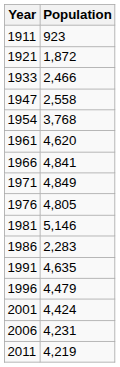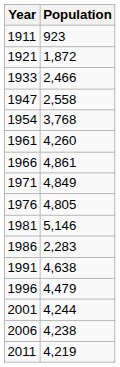1961 | Population: 4,620 -> 4,260
1966 | Population: 4,841 -> 4,861
1991 | Population: 4,635 -> 4,638
2001 | Population: 4,424 -> 4,244
2006 | Population: 4,231 -> 4,238
